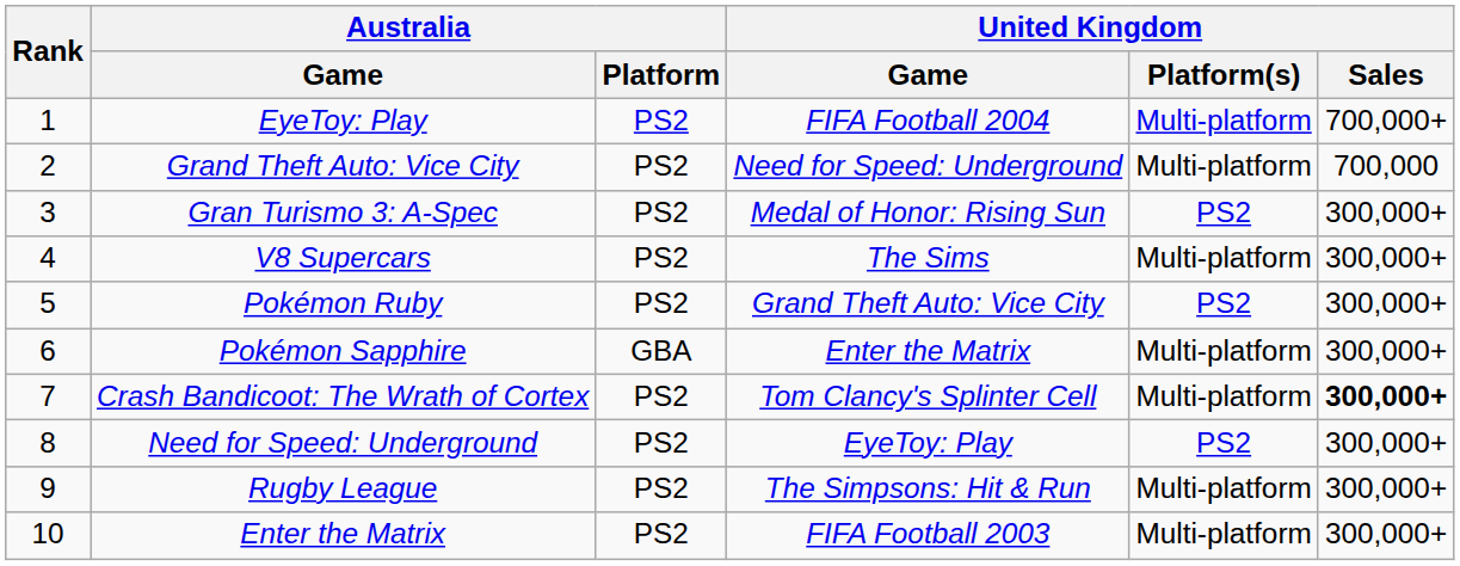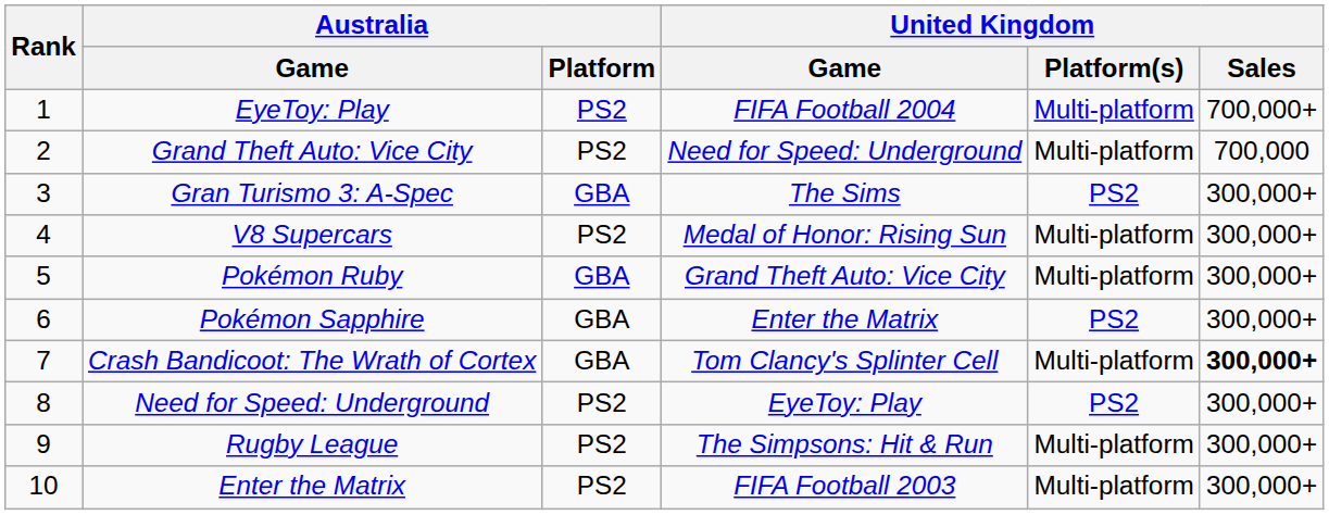Gran Turismo 3: A-Spec | Australia / Platform: PS2 -> GBA
Gran Turismo 3: A-Spec | United Kingdom / Game: Medal of Honor: Rising Sun -> The Sims
V8 Supercars | United Kingdom / Game: The Sims -> Medal of Honor: Rising Sun
Pokémon Ruby | Australia / Platform: PS2 -> GBA
Pokémon Ruby | United Kingdom / Platform(s): PS2 -> Multi-platform
Pokémon Sapphire | United Kingdom / Platform(s): Multi-platform -> PS2
Crash Bandicoot: The Wrath of Cortex | Australia / Platform: PS2 -> GBA
